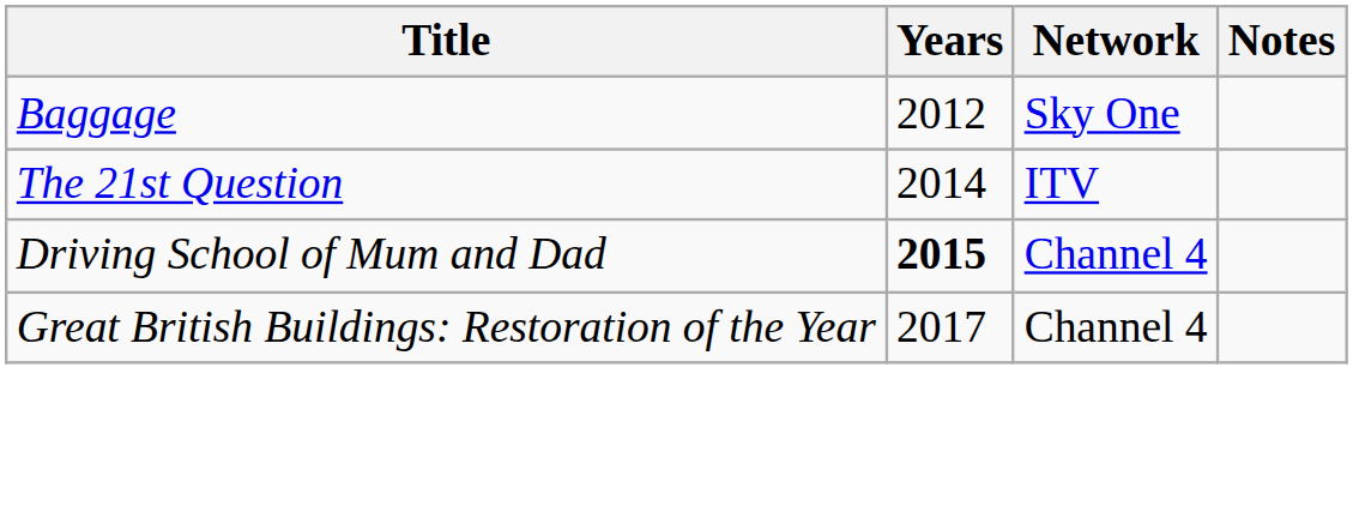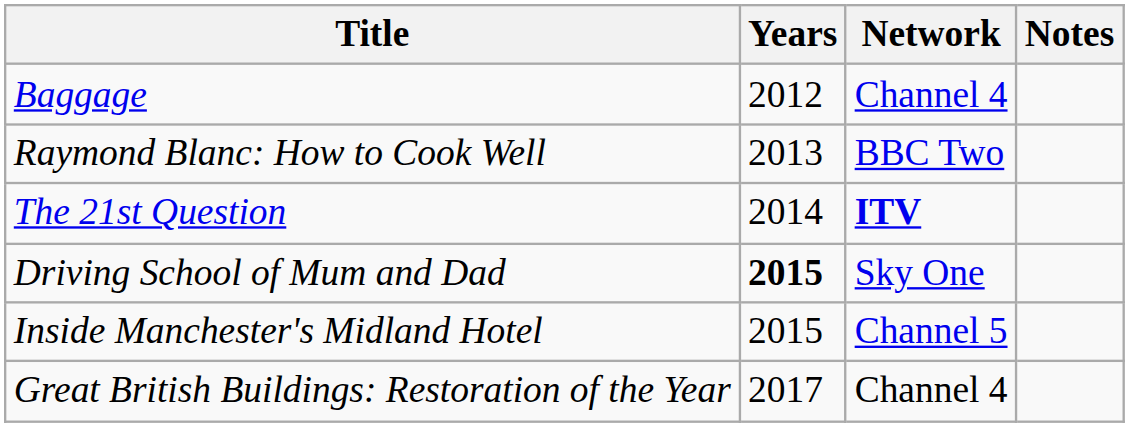Baggage | Network: Sky One -> Channel 4
+ row: Raymond Blanc: How to Cook Well | 2013 | BBC Two
The 21st Question | Network: normal -> bold
Driving School of Mum and Dad | Network: Channel 4 -> Sky One
+ row: Inside Manchester's Midland Hotel | 2015 | Channel 5
